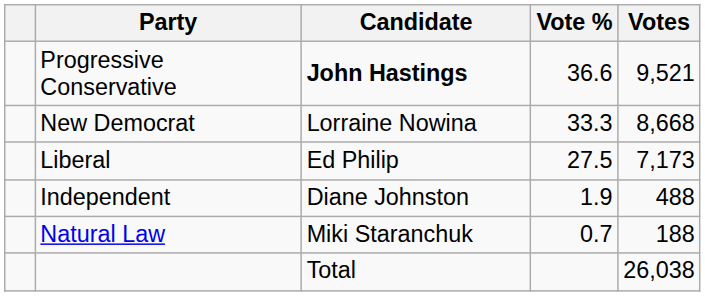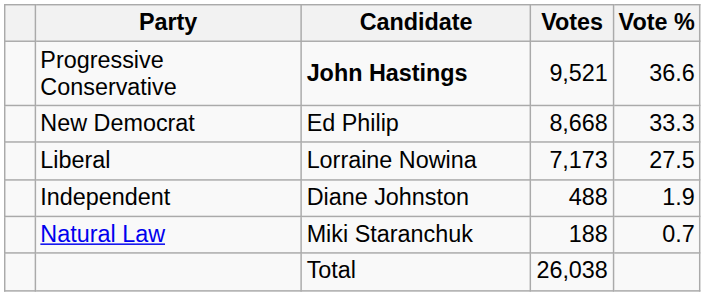columns swapped: Votes <-> Vote %
New Democrat | Candidate: Lorraine Nowina -> Ed Philip
Liberal | Candidate: Ed Philip -> Lorraine Nowina
